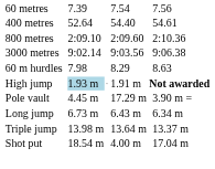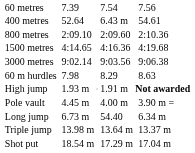400 metres | column 5: 54.40 -> 6.43 m
+ row: 1500 metres | 4:14.65 | 4:16.36 | 4:19.68
High jump | column 3: lightblue background -> no background
Pole vault | column 5: 17.29 m -> 4.00 m
Long jump | column 5: 6.43 m -> 54.40
Shot put | column 5: 4.00 m -> 17.29 m
